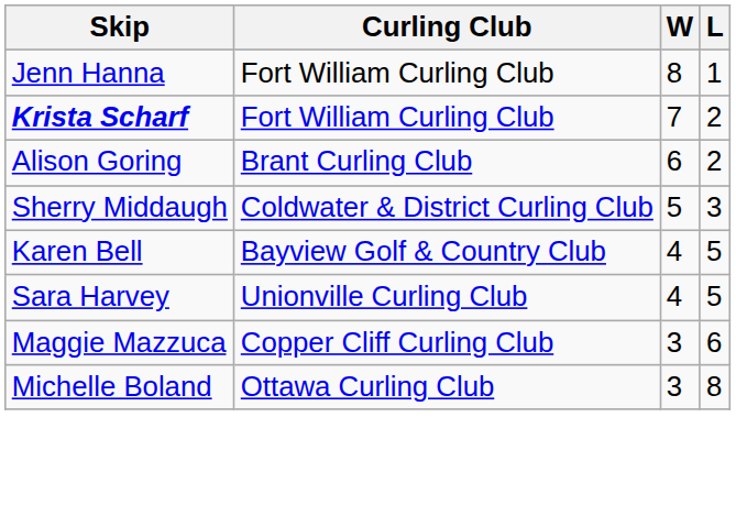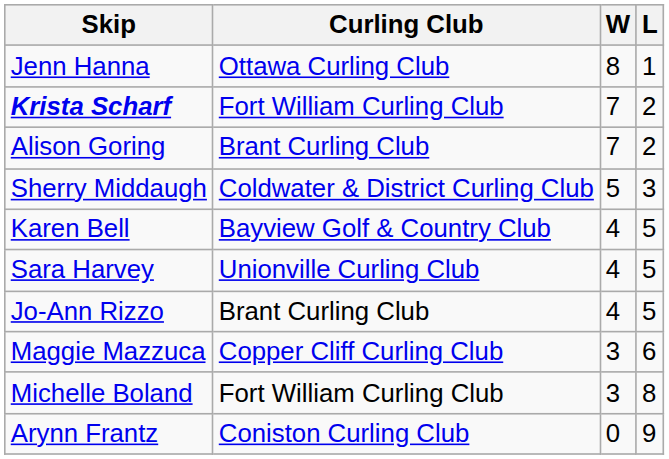Jenn Hanna | Curling Club: Fort William Curling Club -> Ottawa Curling Club
Alison Goring | W: 6 -> 7
+ row: Jo-Ann Rizzo | Brant Curling Club | 4 | 5
Michelle Boland | Curling Club: Ottawa Curling Club -> Fort William Curling Club
+ row: Arynn Frantz | Coniston Curling Club | 0 | 9
